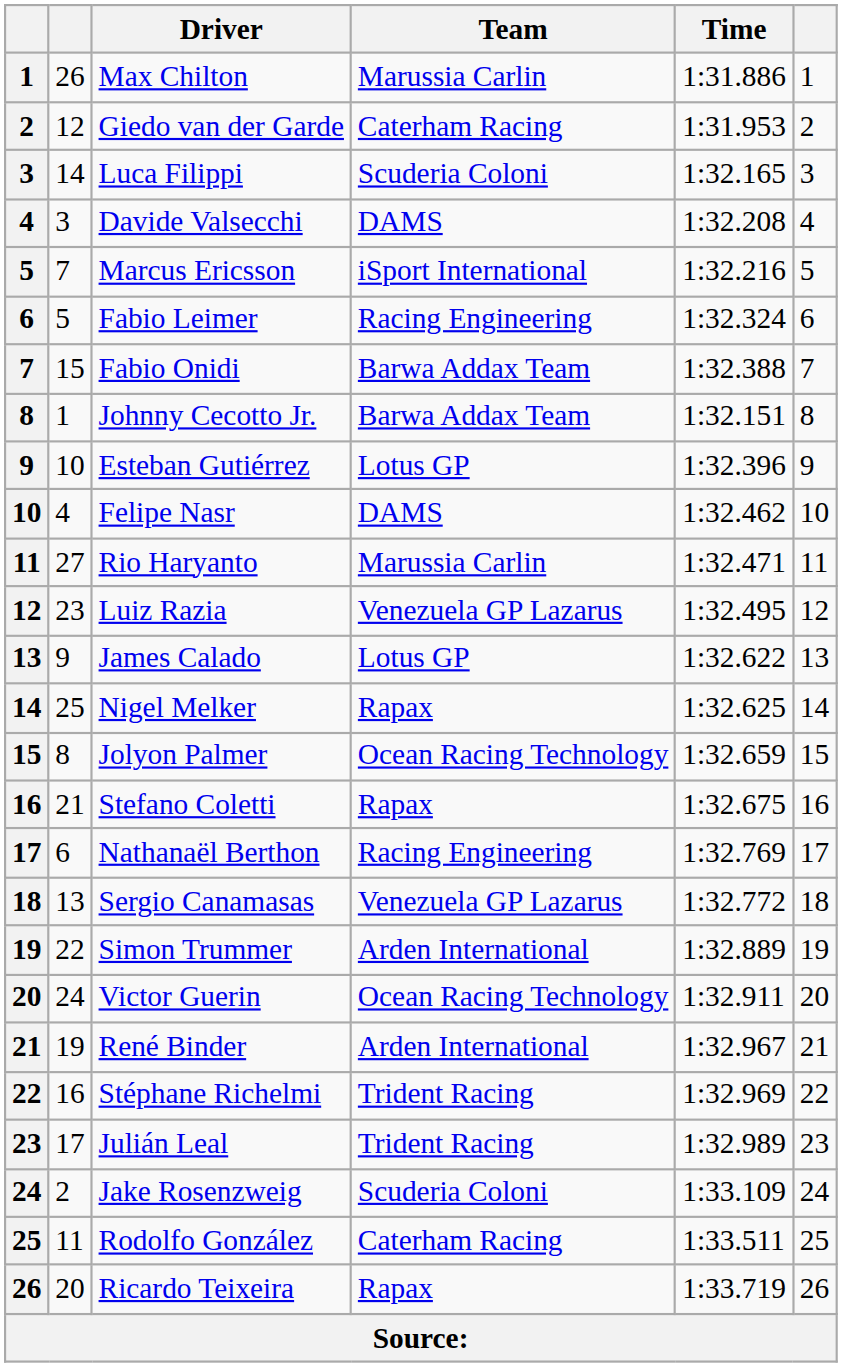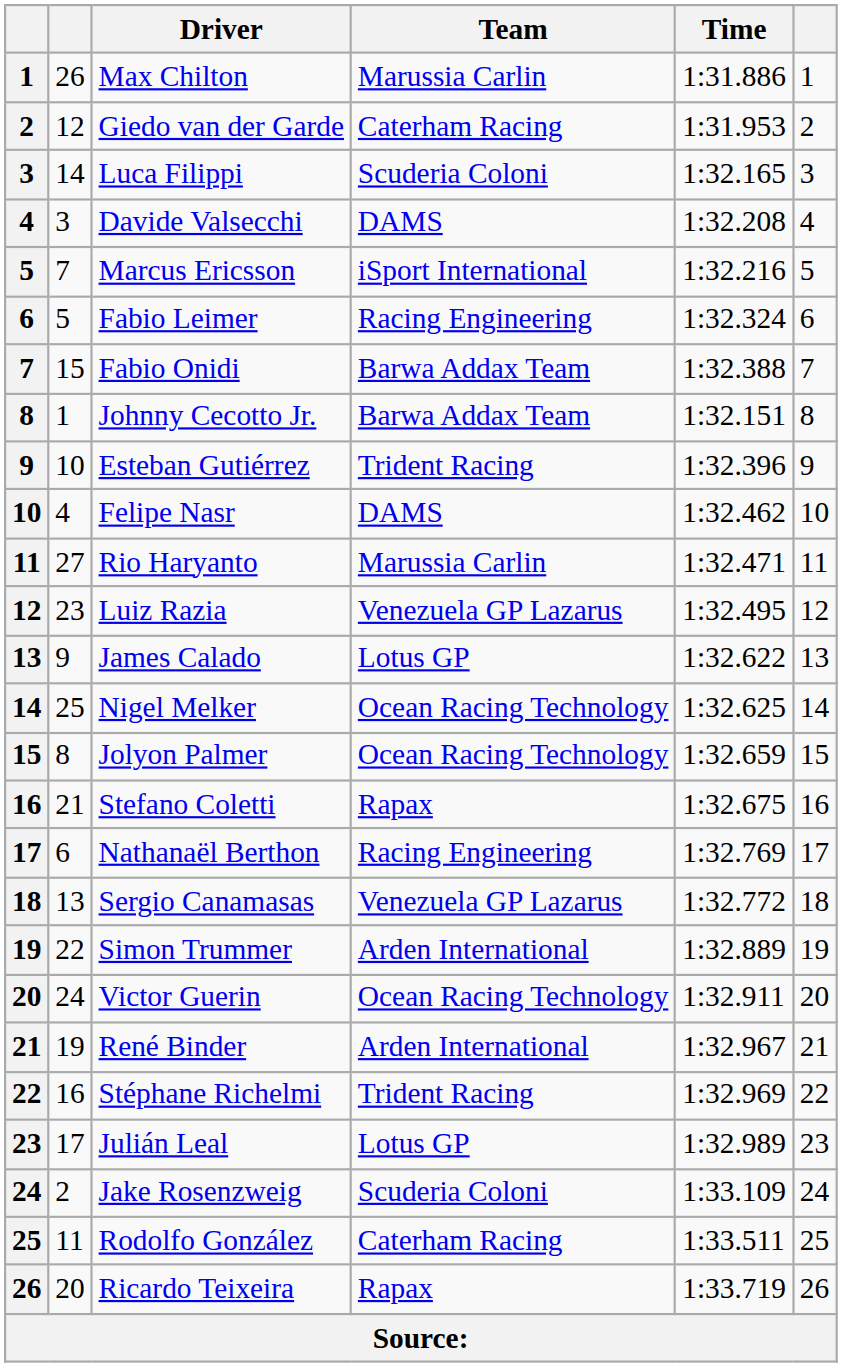Esteban Gutiérrez | Team: Lotus GP -> Trident Racing
Nigel Melker | Team: Rapax -> Ocean Racing Technology
Julián Leal | Team: Trident Racing -> Lotus GP
